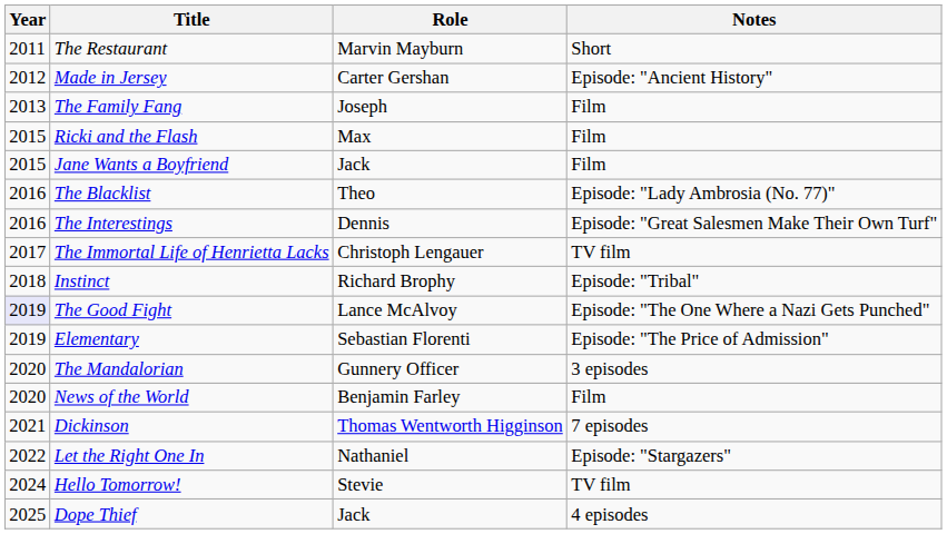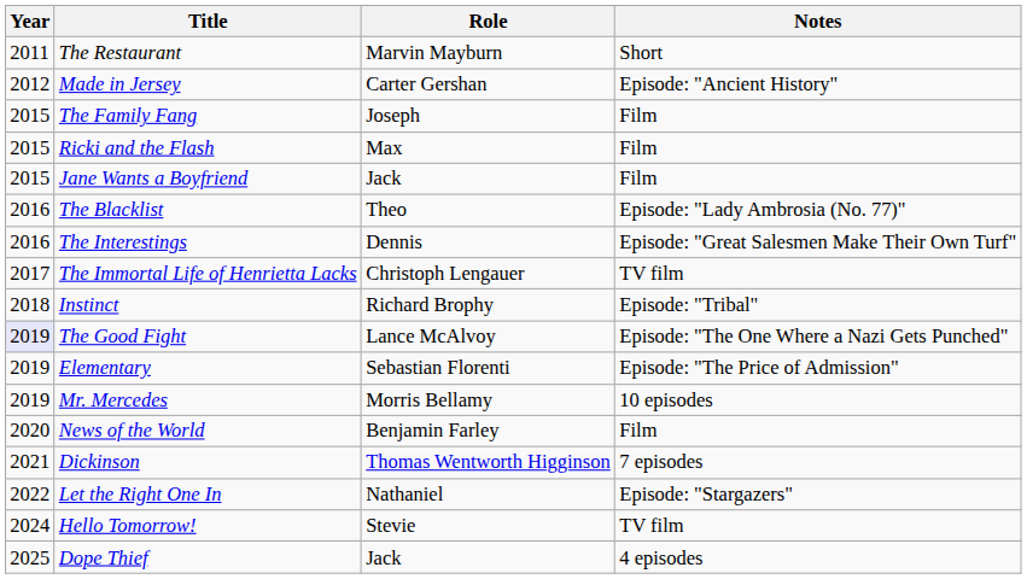The Family Fang | Year: 2013 -> 2015
+ row: 2019 | Mr. Mercedes | Morris Bellamy | 10 episodes
- row: 2020 | The Mandalorian | Gunnery Officer | 3 episodes
